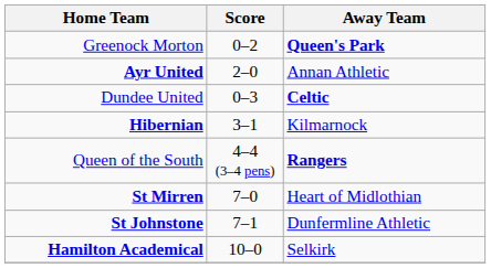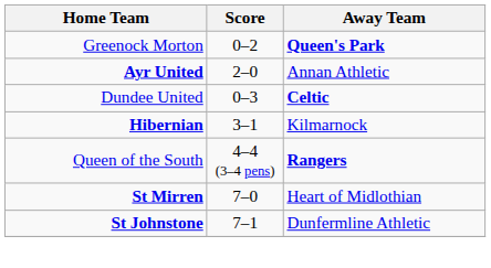- row: Hamilton Academical | 10–0 | Selkirk
